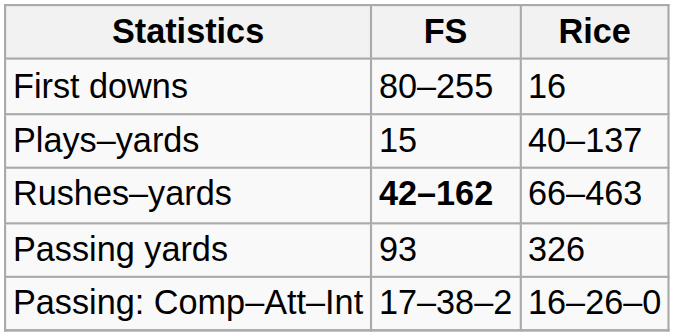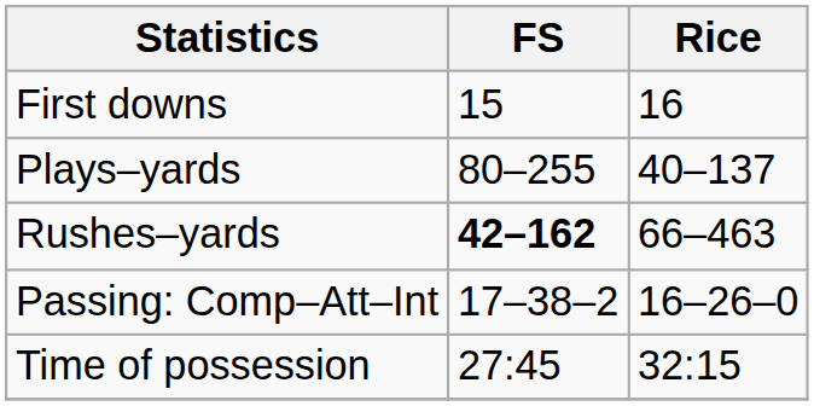First downs | FS: 80–255 -> 15
Plays–yards | FS: 15 -> 80–255
- row: Passing yards | 93 | 326
+ row: Time of possession | 27:45 | 32:15
